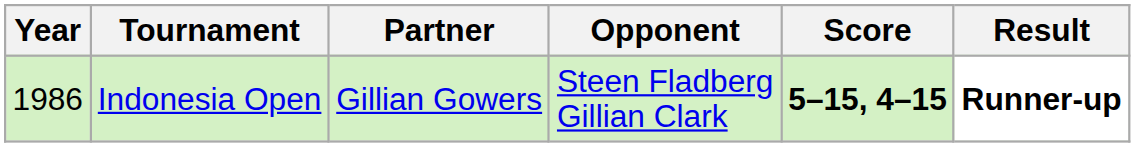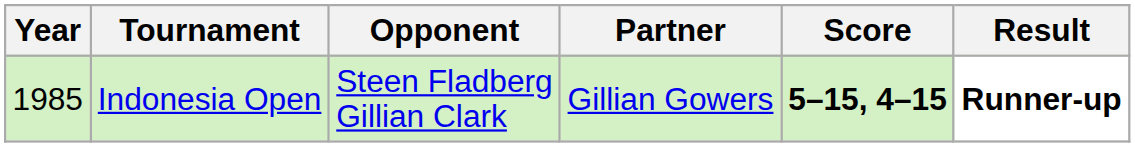columns swapped: Partner <-> Opponent
Indonesia Open | Year: 1986 -> 1985
